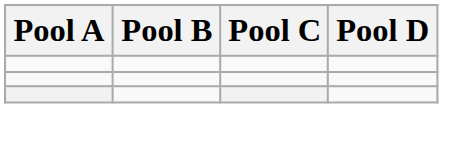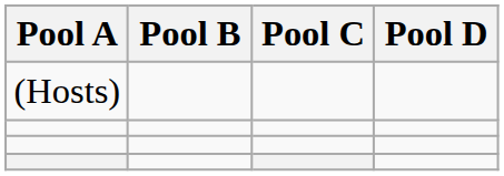+ row: (Hosts)
